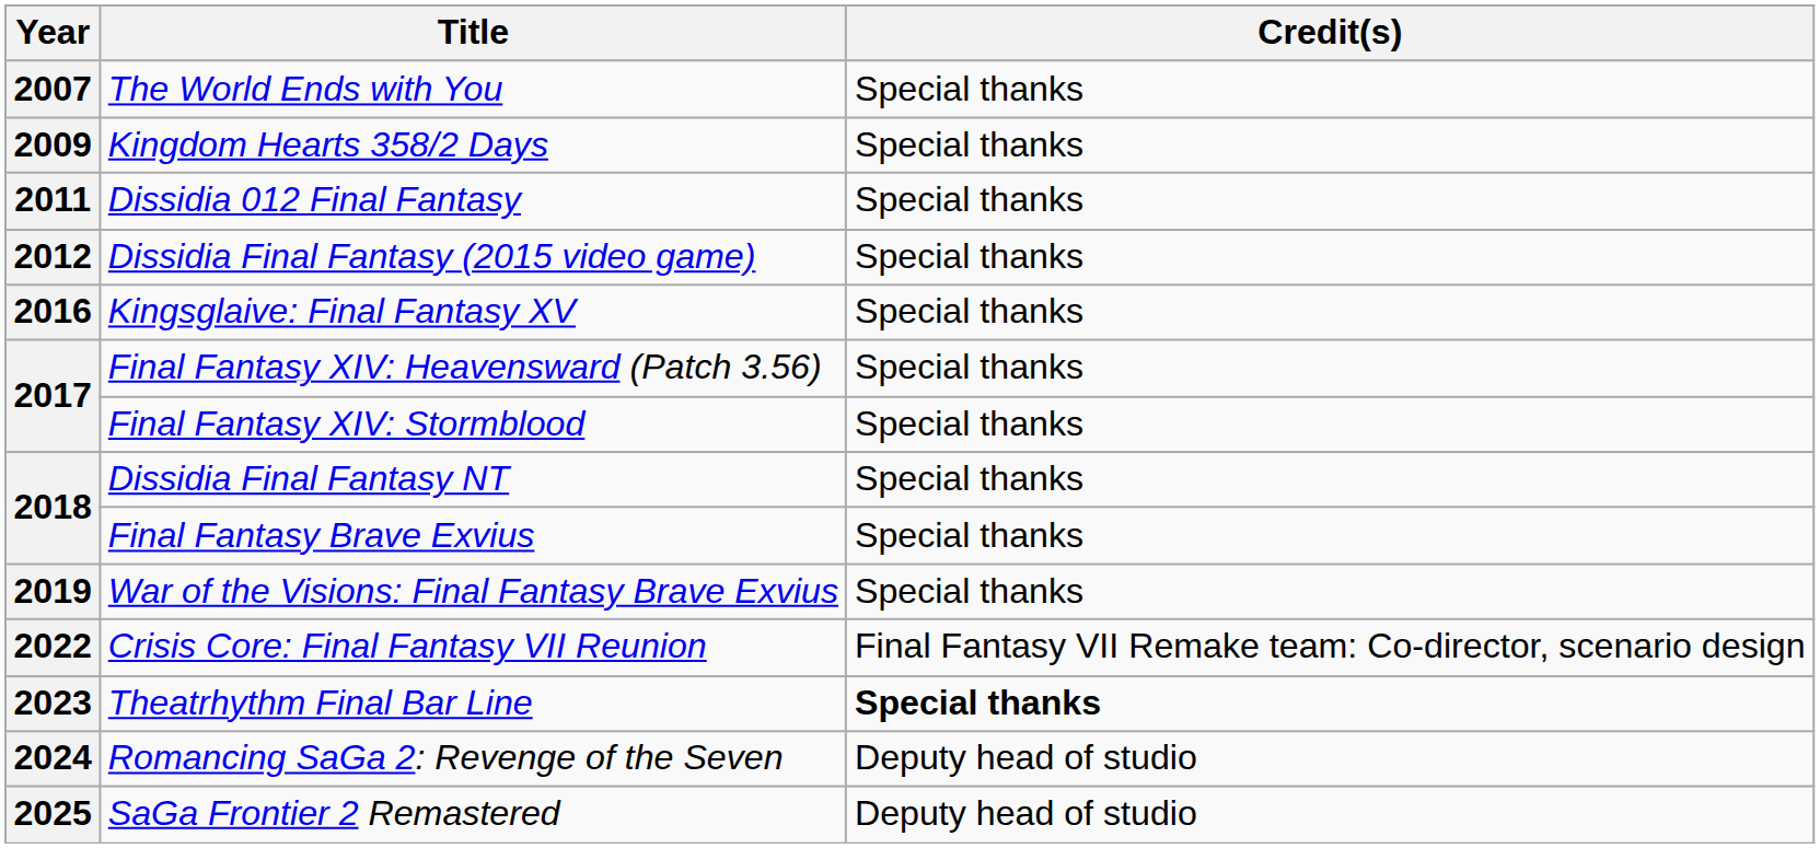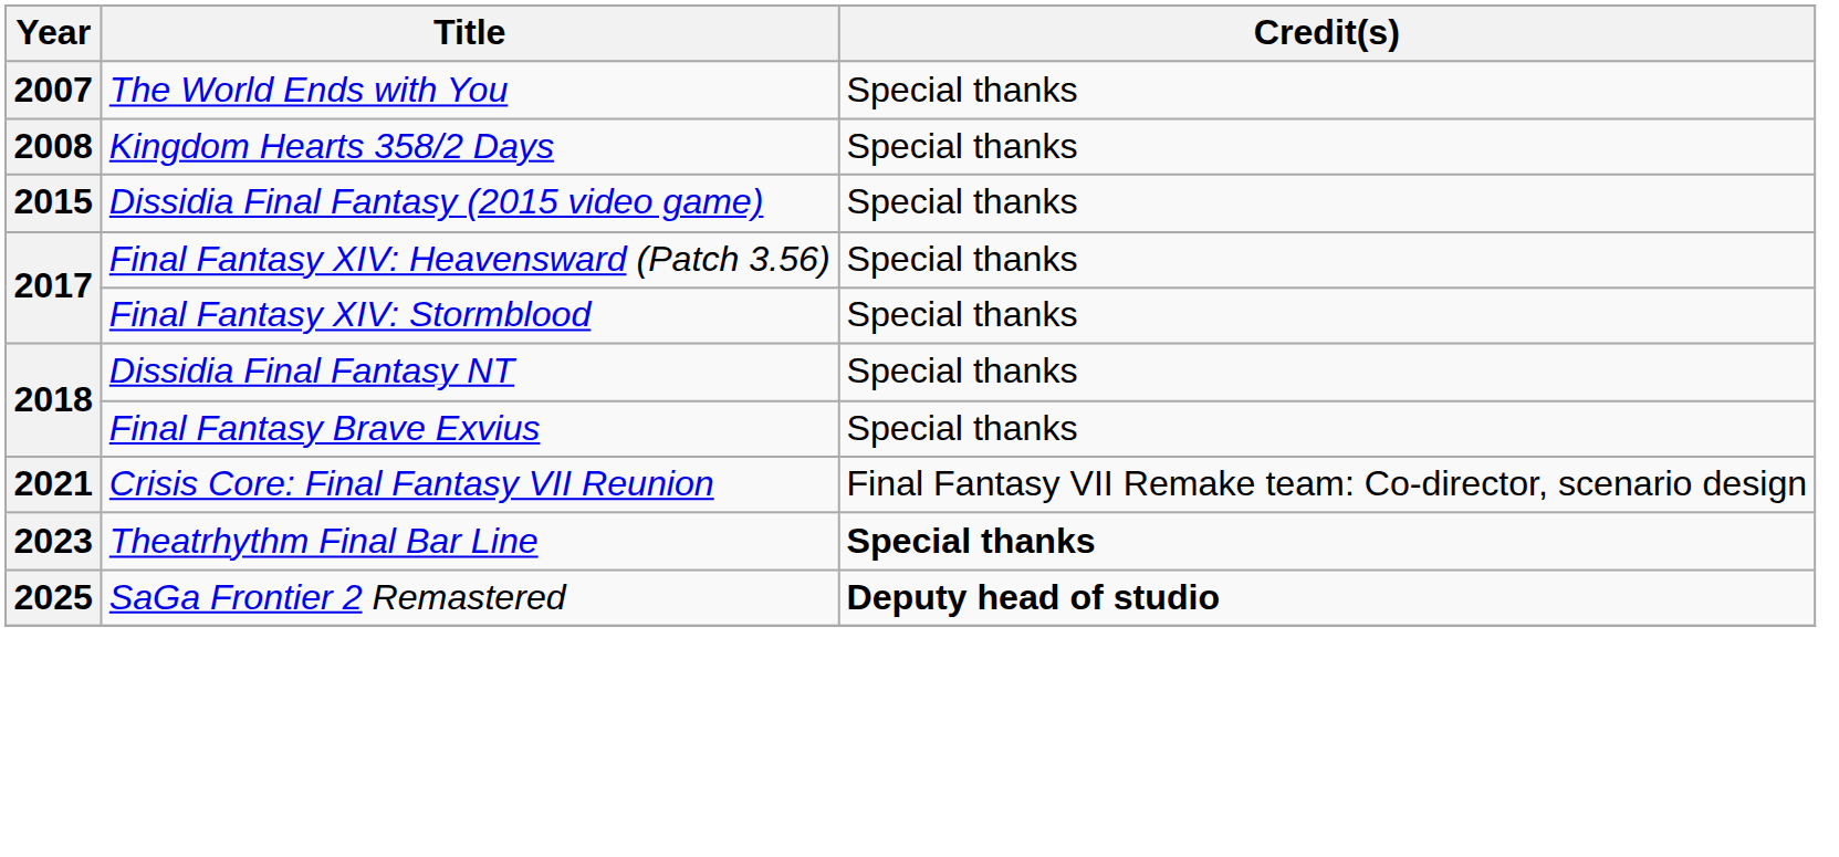Kingdom Hearts 358/2 Days | Year: 2009 -> 2008
- row: 2011 | Dissidia 012 Final Fantasy | Special thanks
Dissidia Final Fantasy (2015 video game) | Year: 2012 -> 2015
- row: 2016 | Kingsglaive: Final Fantasy XV | Special thanks
- row: 2019 | War of the Visions: Final Fantasy Brave Exvius | Special thanks
Crisis Core: Final Fantasy VII Reunion | Year: 2022 -> 2021
- row: 2024 | Romancing SaGa 2: Revenge of the Seven | Deputy head of studio
SaGa Frontier 2 Remastered | Credit(s): normal -> bold
